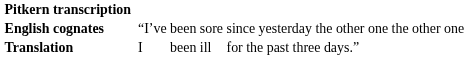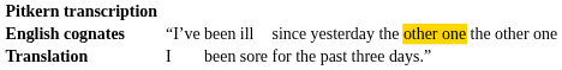English cognates | column 5: sore -> ill
English cognates | column 9: no background -> gold background
Translation | column 5: ill -> sore
